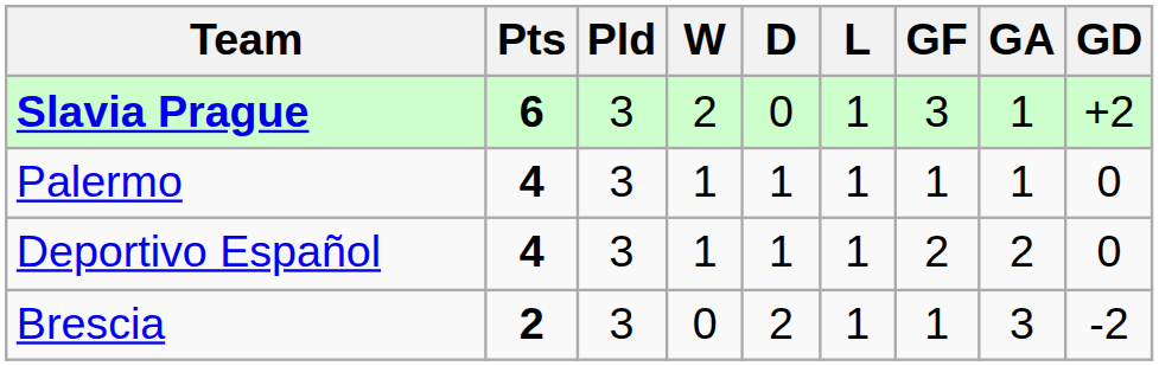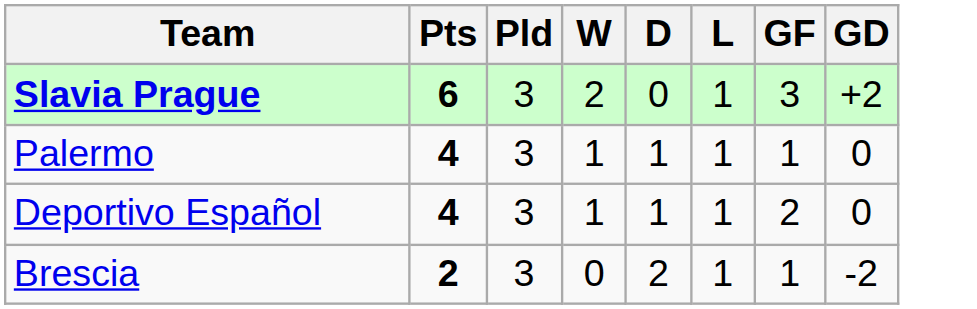- column: GA | 1 | 1 | 2 | 3
